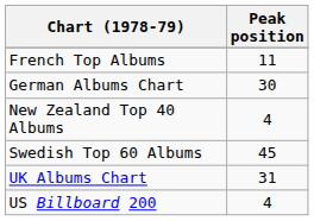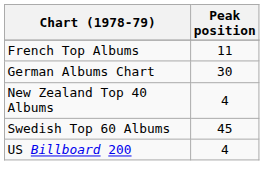- row: UK Albums Chart | 31
